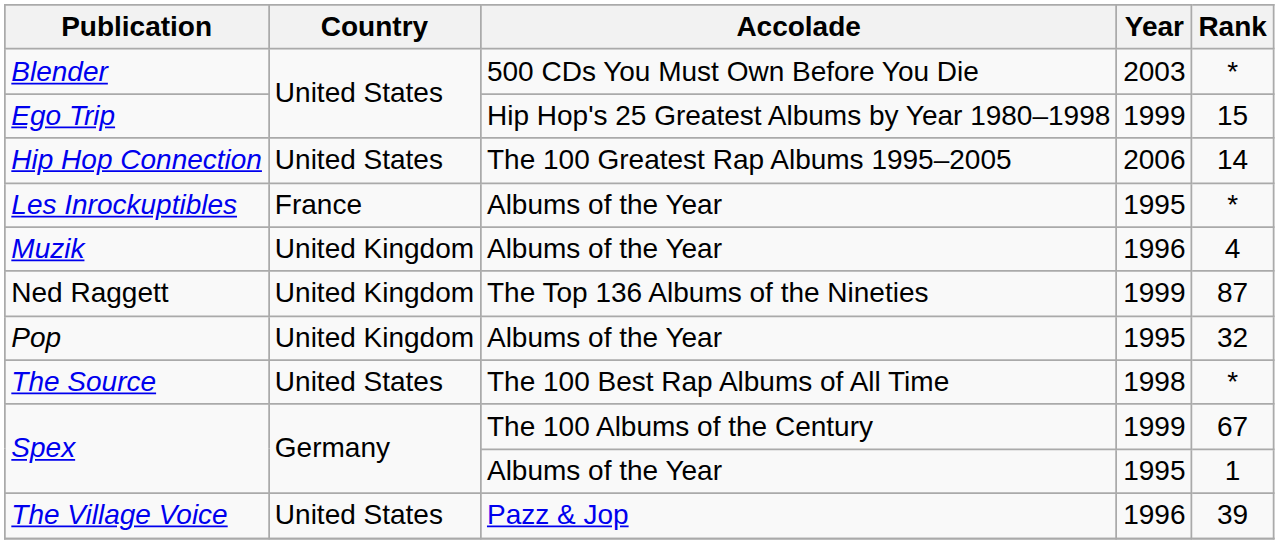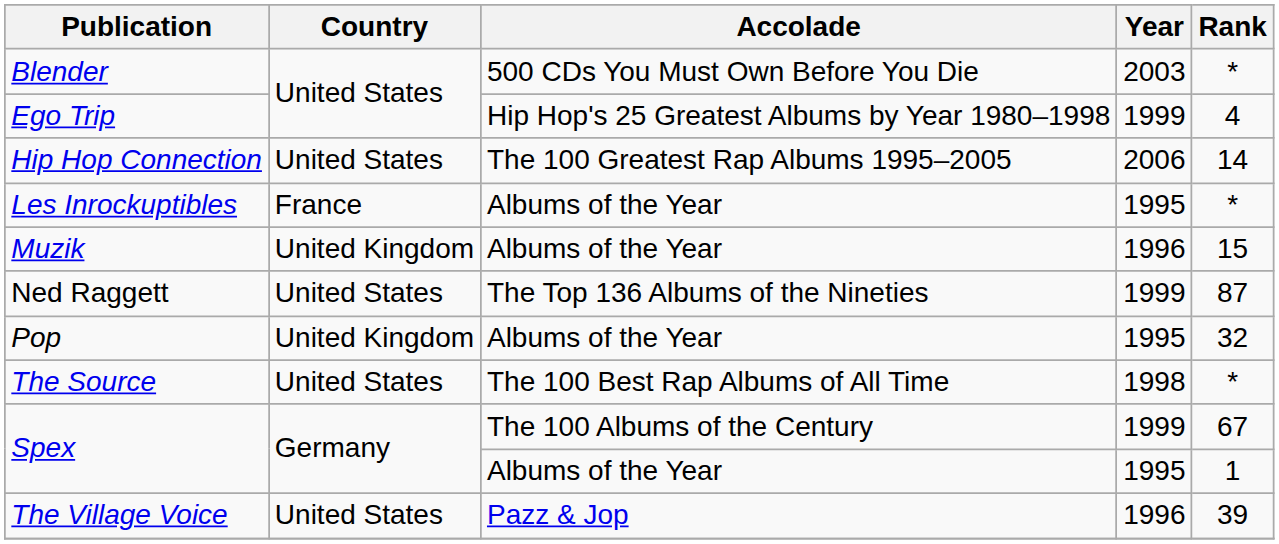Ego Trip | Rank: 15 -> 4
Muzik | Rank: 4 -> 15
Ned Raggett | Country: United Kingdom -> United States
